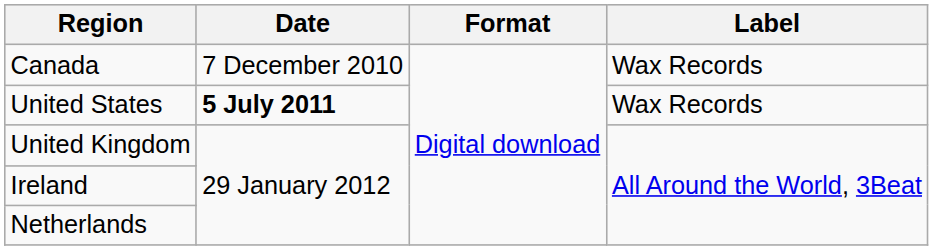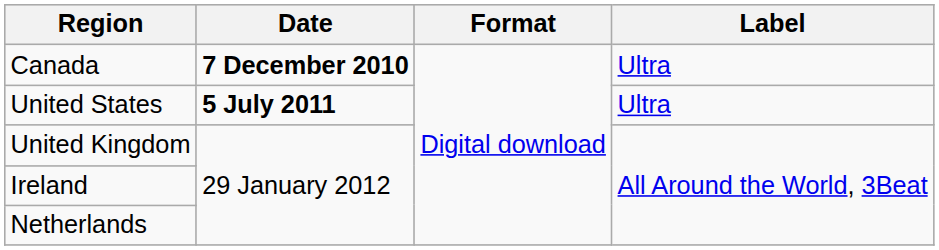Canada | Date: normal -> bold
Canada | Label: Wax Records -> Ultra
United States | Label: Wax Records -> Ultra
